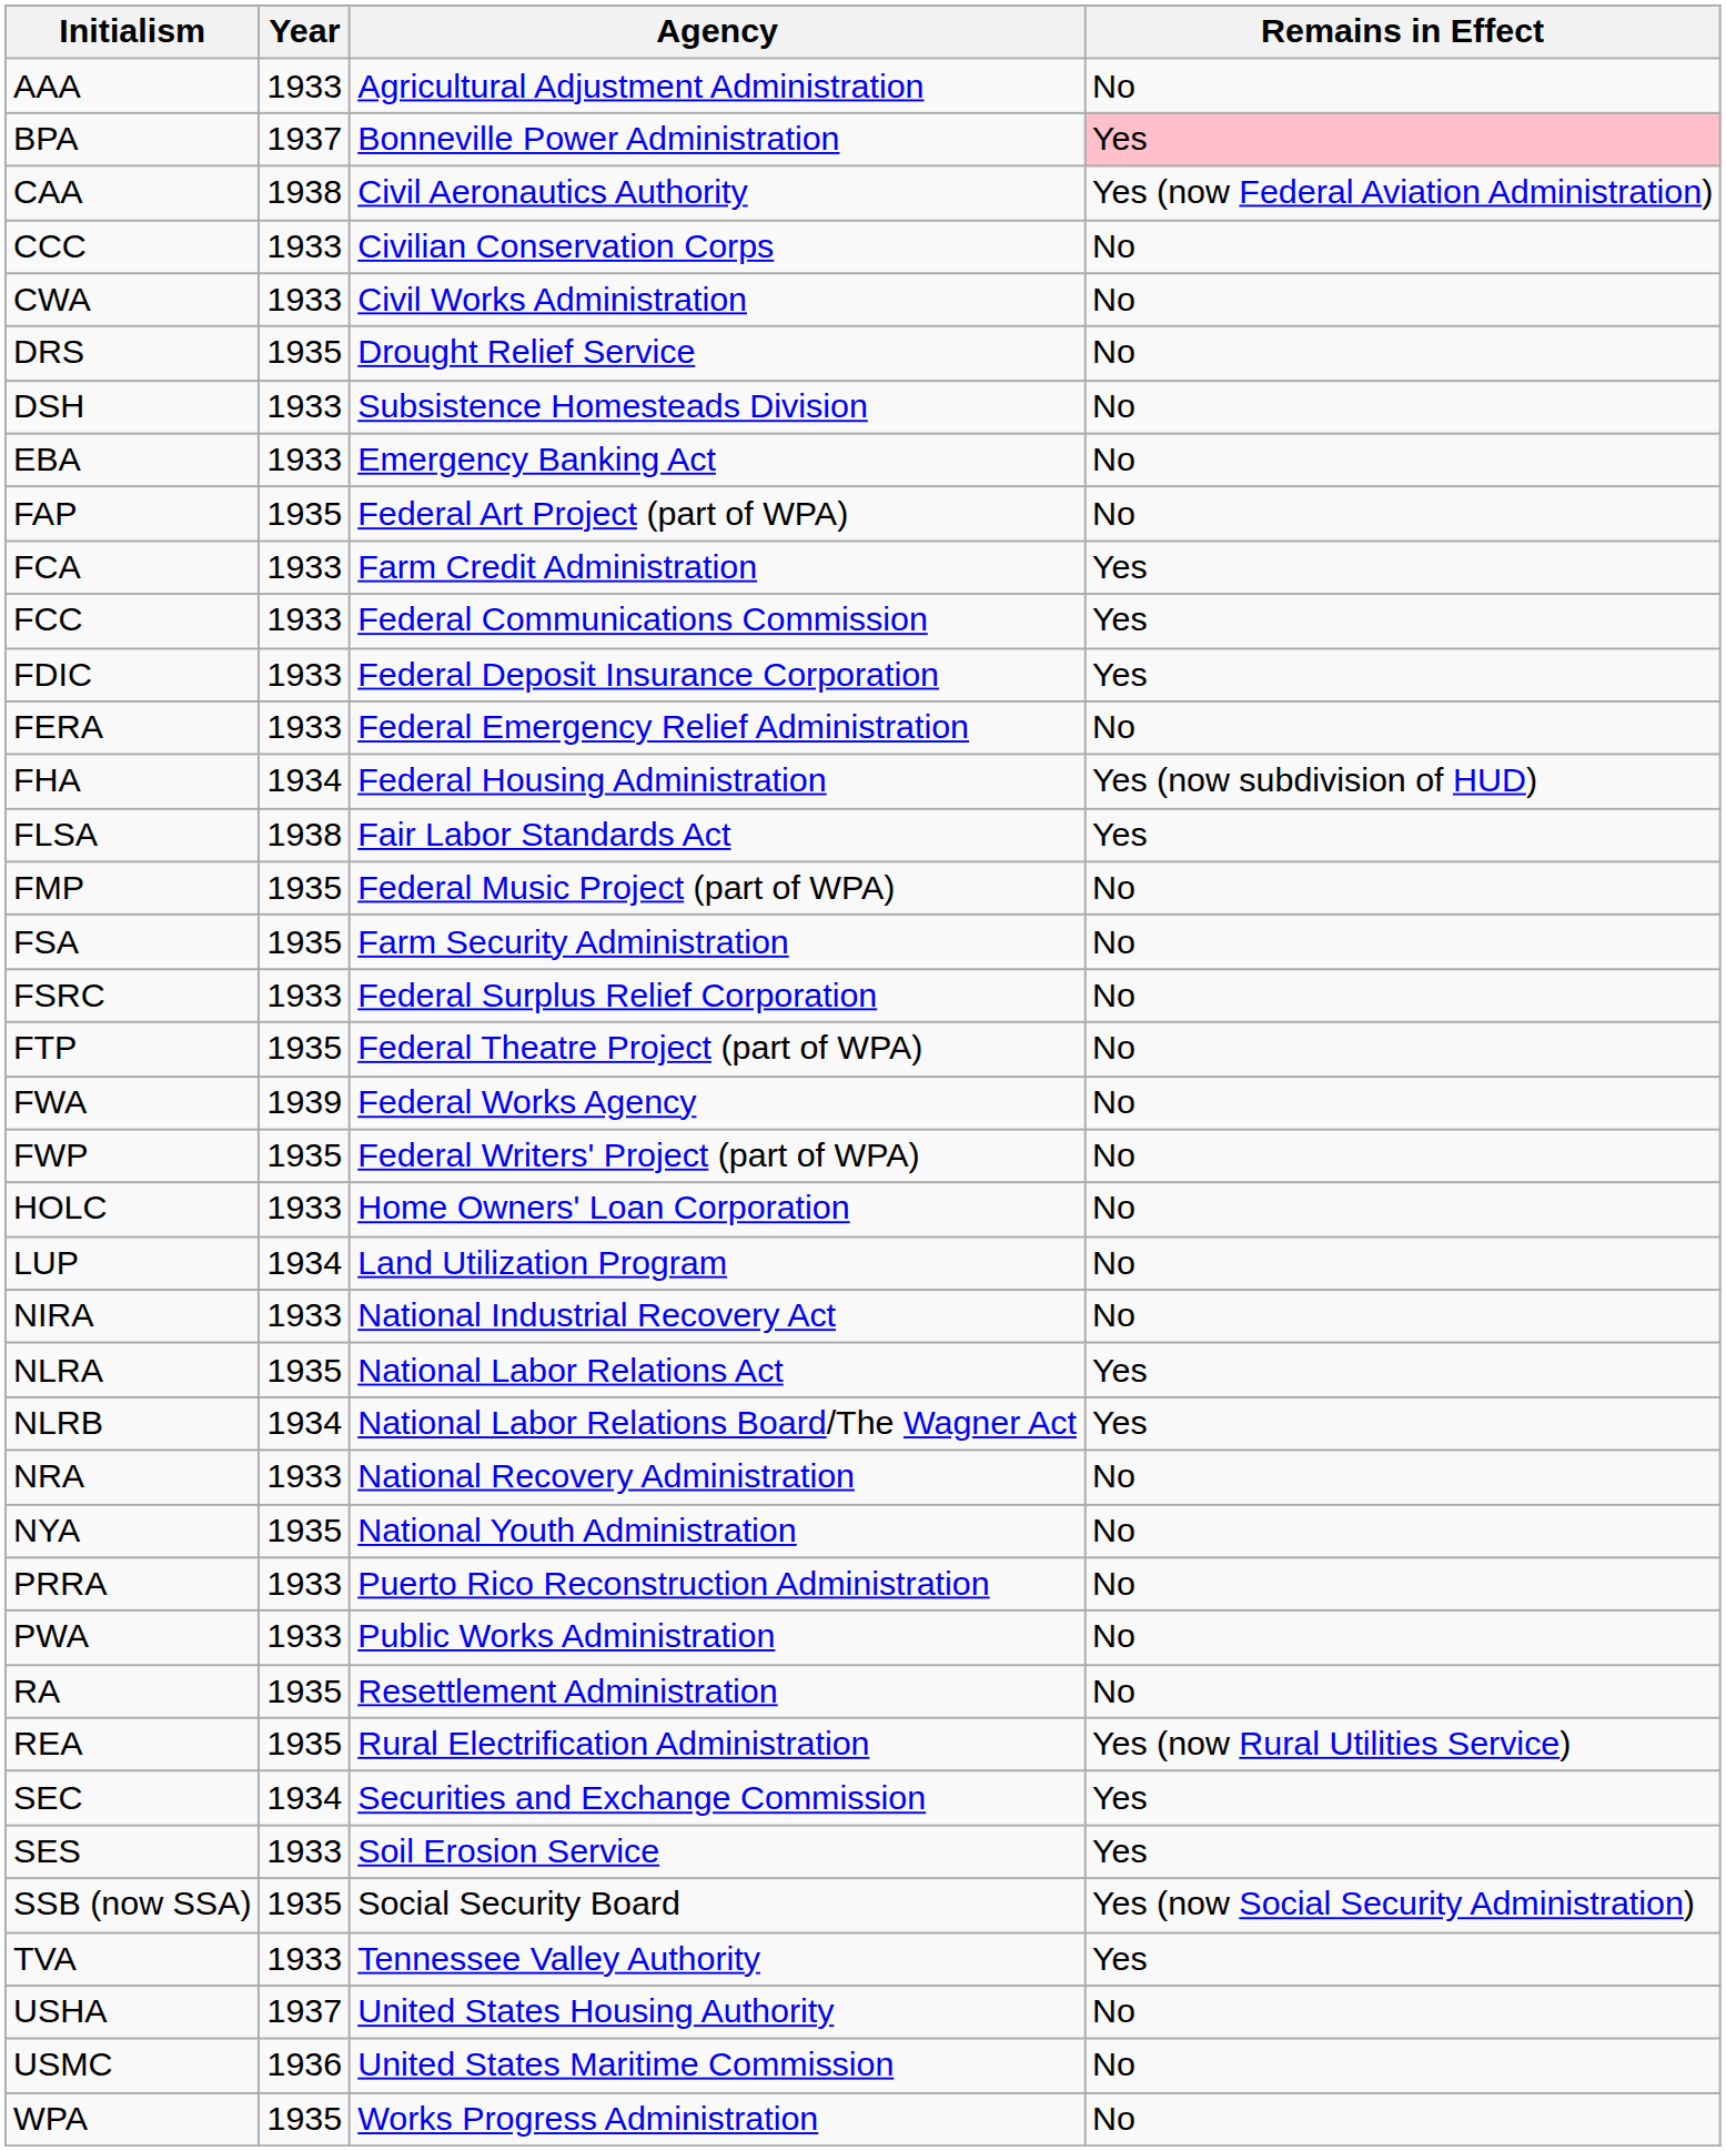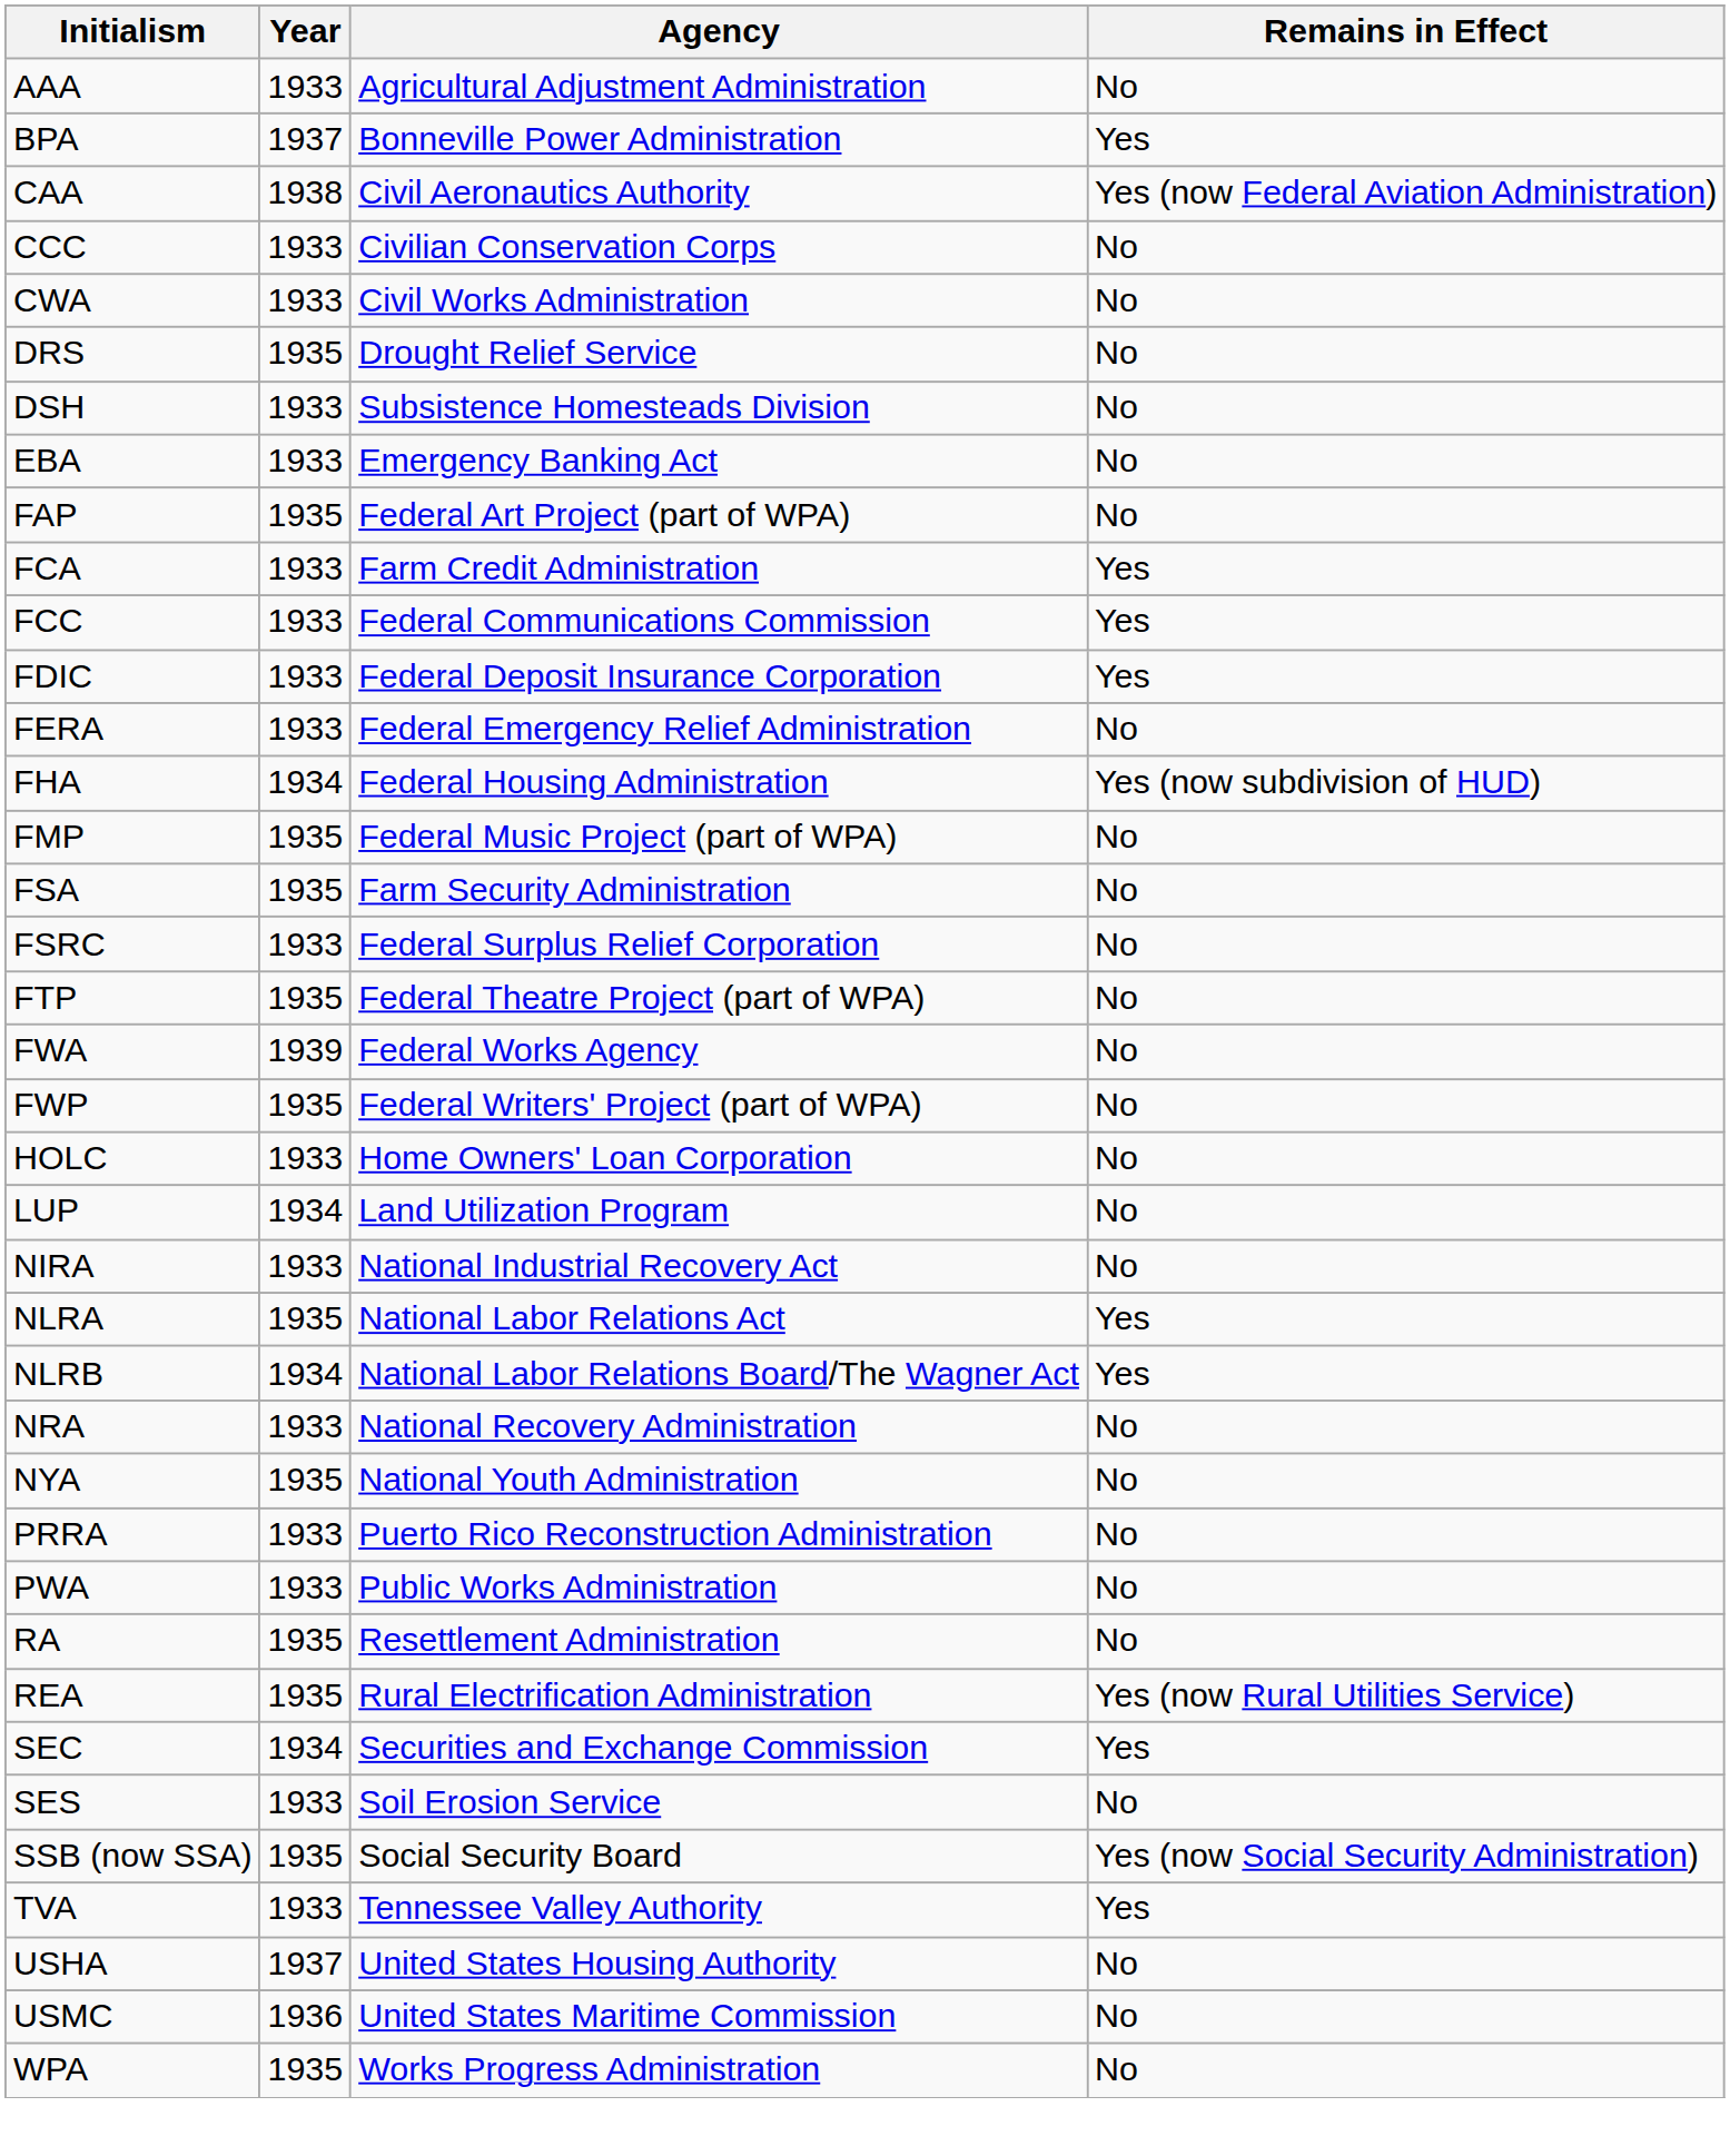BPA | Remains in Effect: pink background -> no background
- row: FLSA | 1938 | Fair Labor Standards Act | Yes
SES | Remains in Effect: Yes -> No
